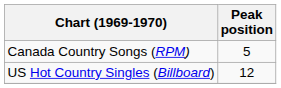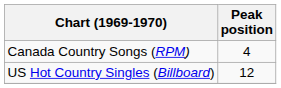Canada Country Songs (RPM) | Peak position: 5 -> 4
